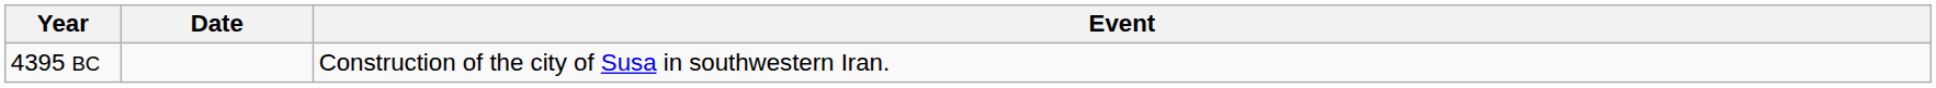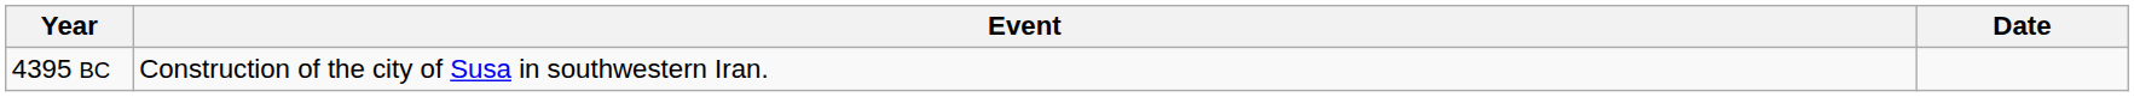columns swapped: Date <-> Event
